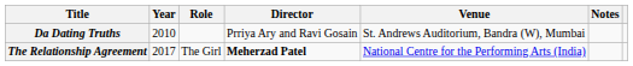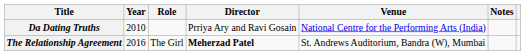Da Dating Truths | Venue: St. Andrews Auditorium, Bandra (W), Mumbai -> National Centre for the Performing Arts (India)
The Relationship Agreement | Year: 2017 -> 2016
The Relationship Agreement | Venue: National Centre for the Performing Arts (India) -> St. Andrews Auditorium, Bandra (W), Mumbai
